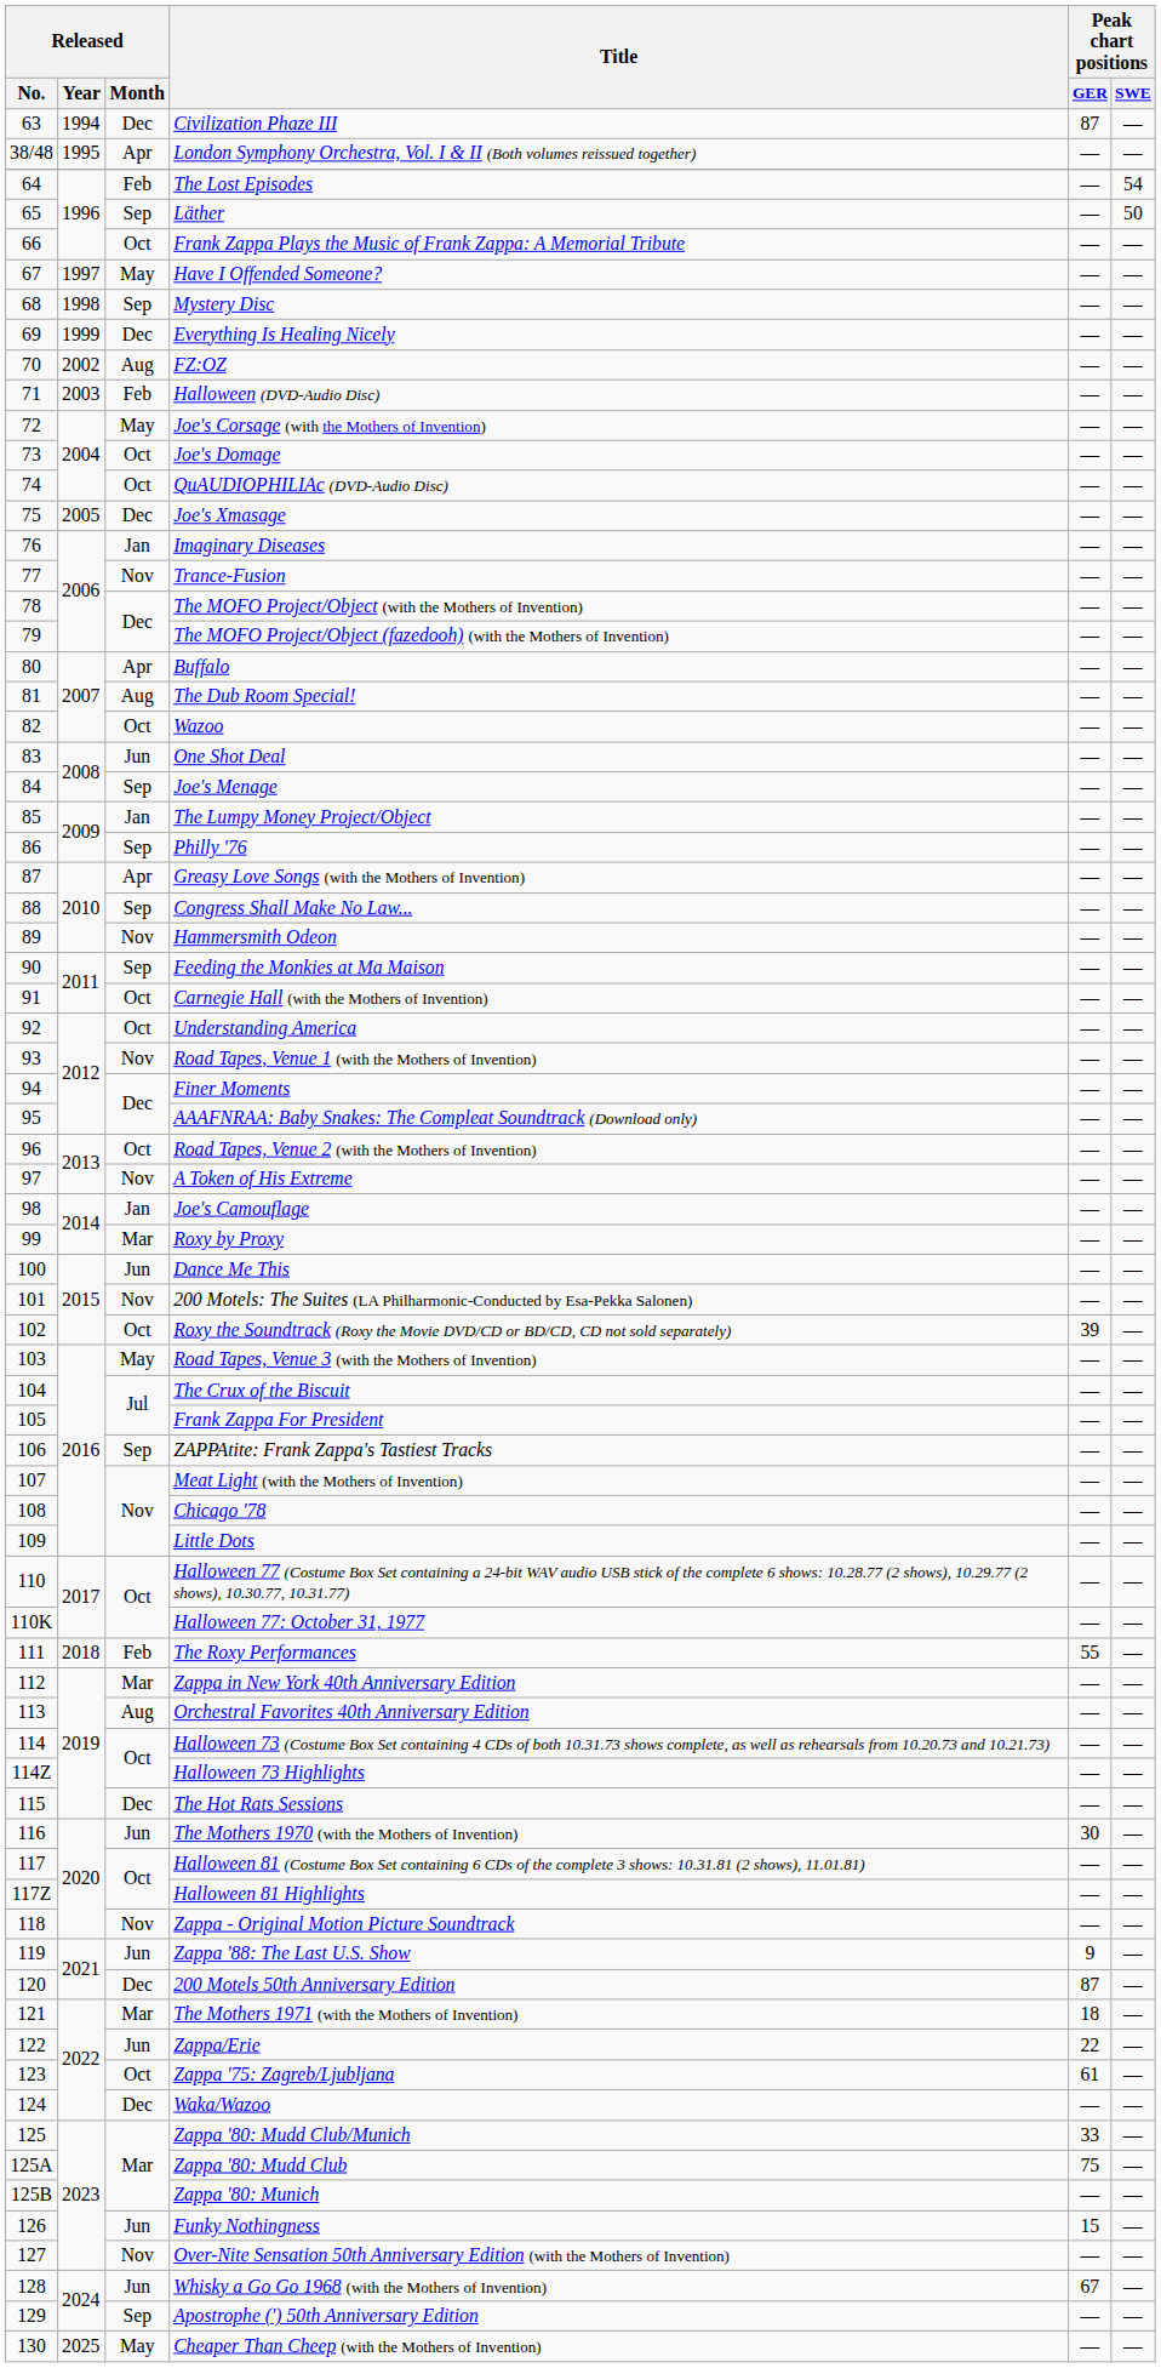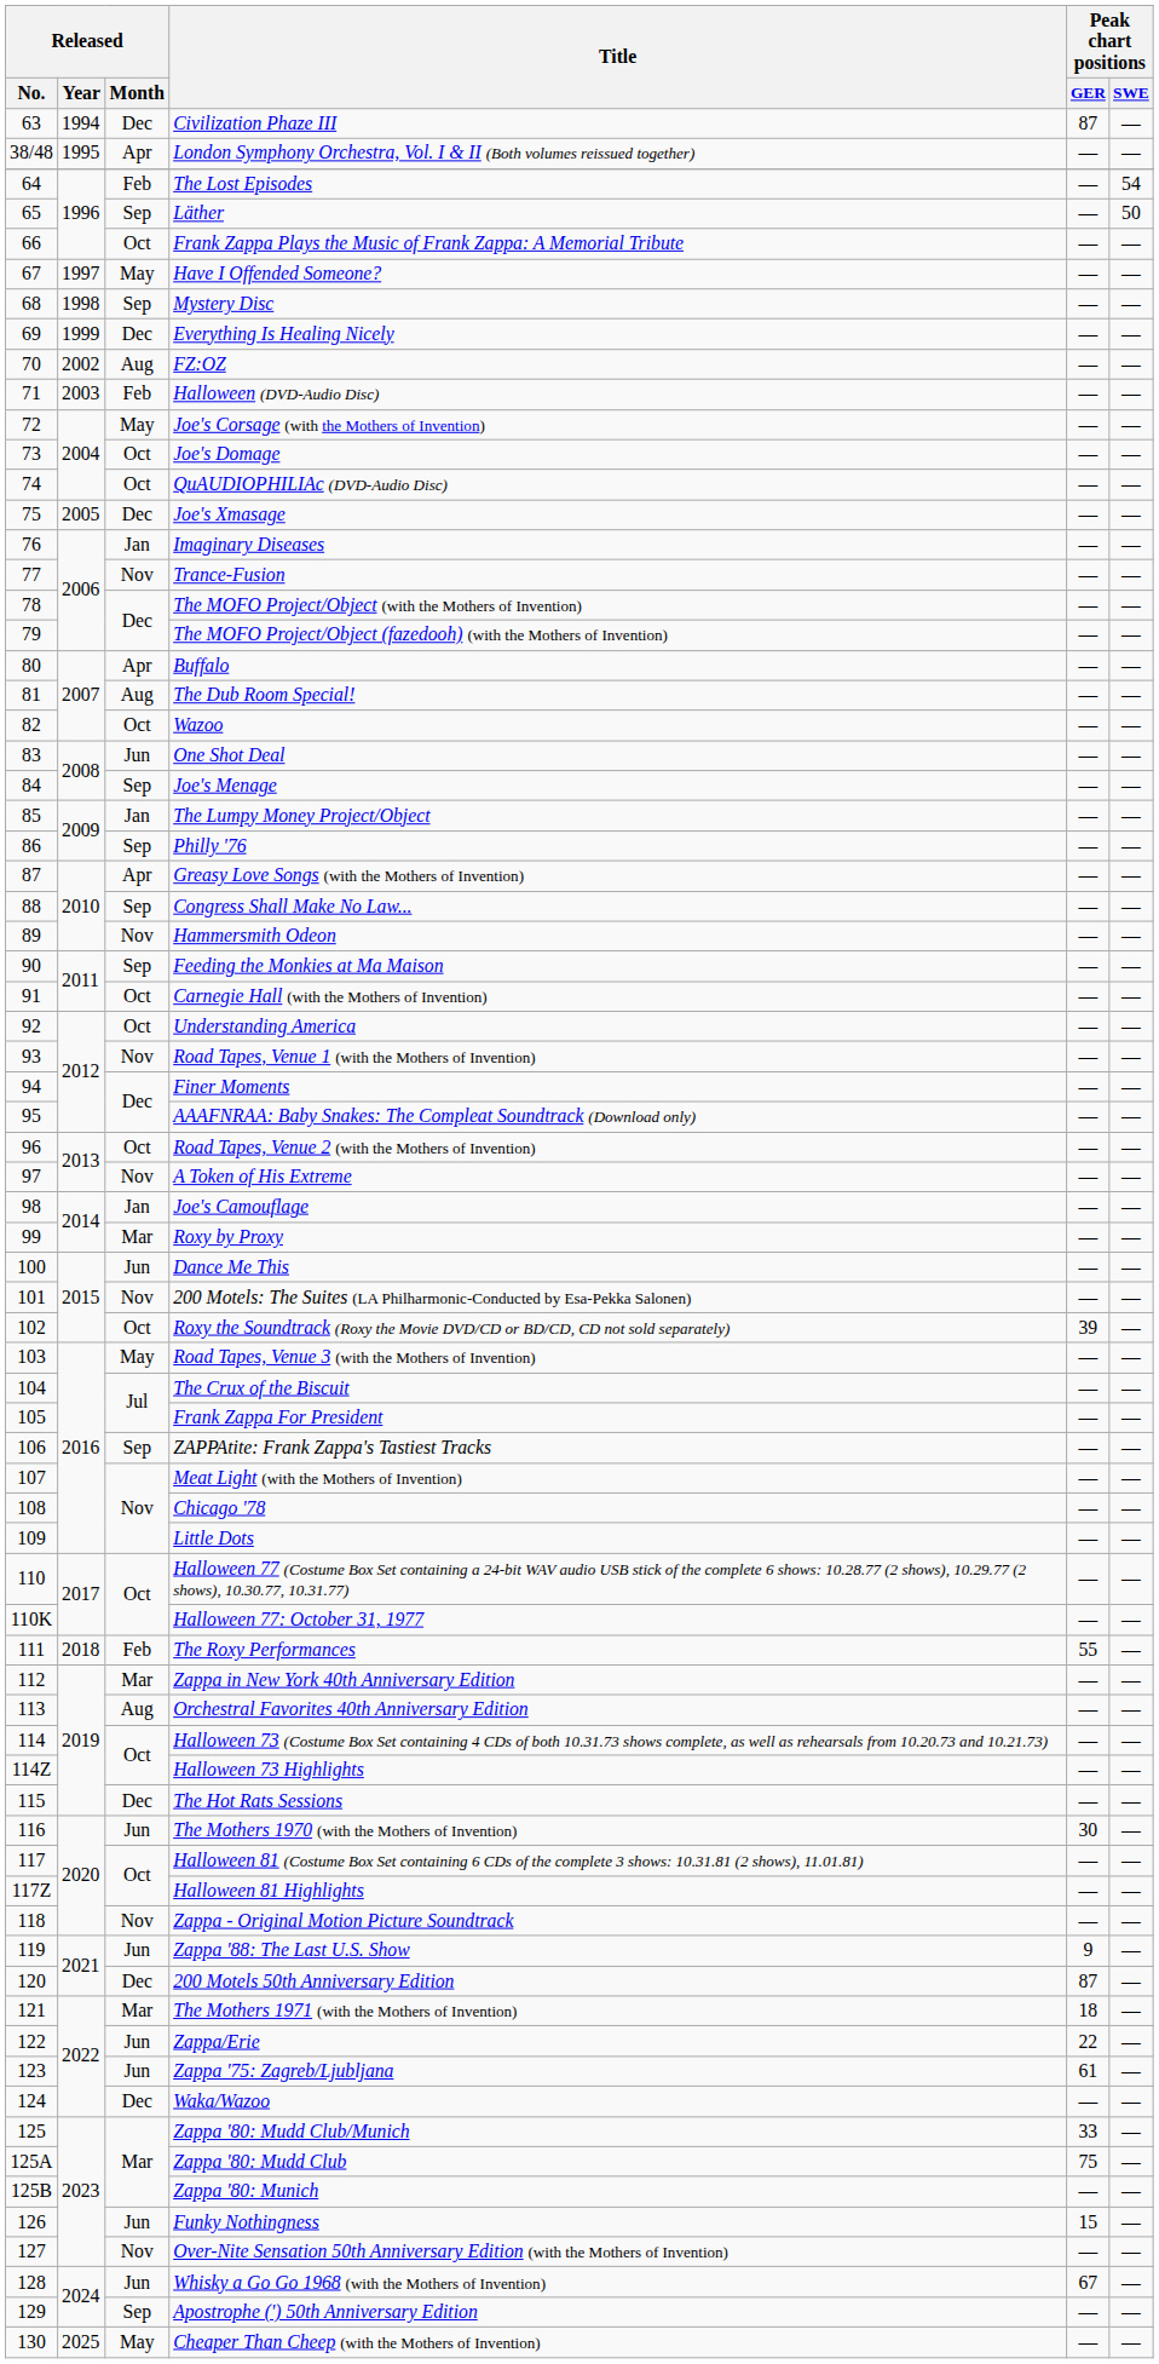Zappa '75: Zagreb/Ljubljana | Released / Month: Oct -> Jun
